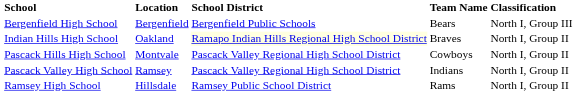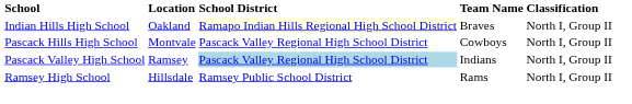- row: Bergenfield High School | Bergenfield | Bergenfield Public Schools | Bears | North I, Group III
Pascack Valley High School | School District: no background -> lightblue background
